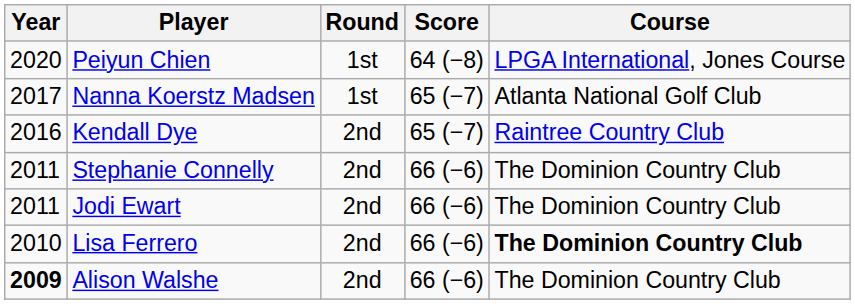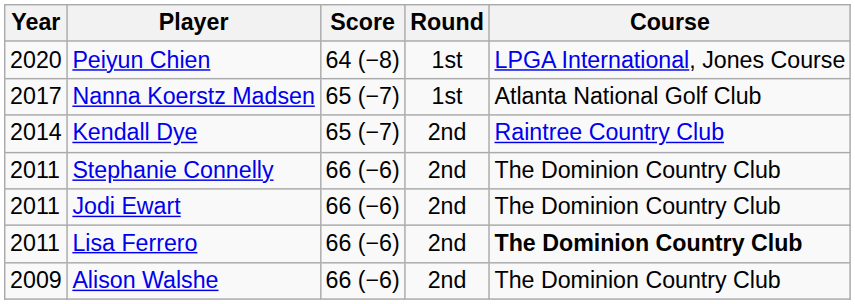columns swapped: Score <-> Round
Kendall Dye | Year: 2016 -> 2014
Lisa Ferrero | Year: 2010 -> 2011
Alison Walshe | Year: bold -> normal
